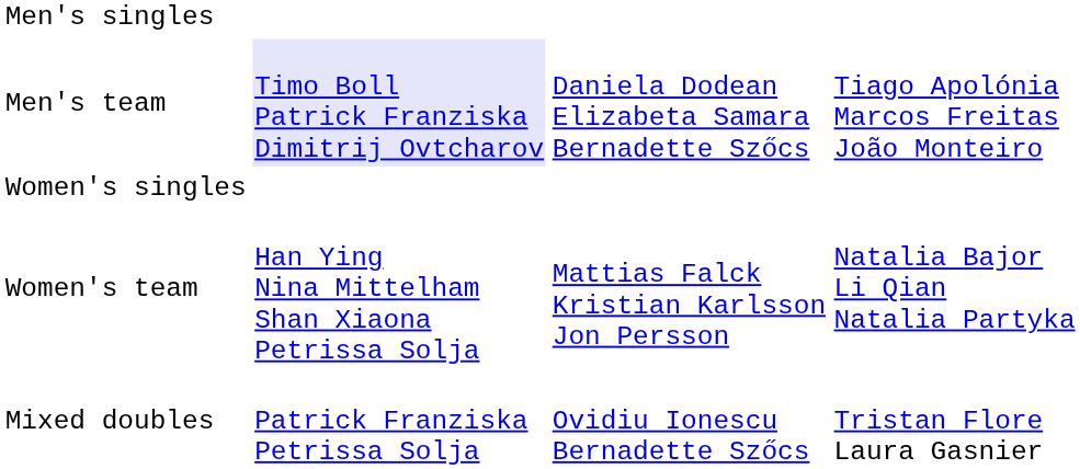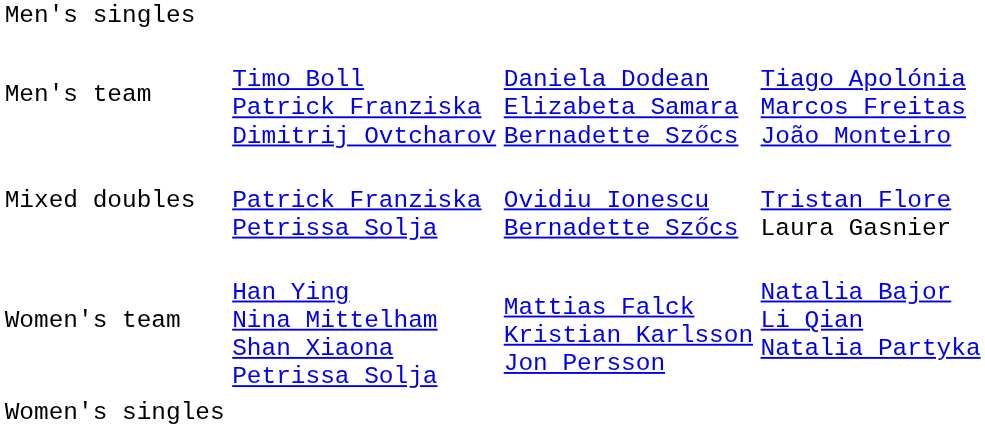Men's team | column 2: lavender background -> no background
rows swapped: Women's singles <-> Mixed doubles
